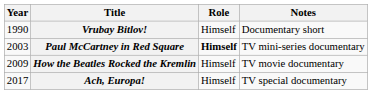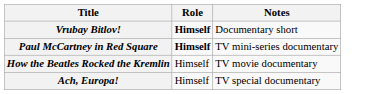- column: Year | 1990 | 2003 | 2009 | 2017
Vrubay Bitlov! | Role: normal -> bold
